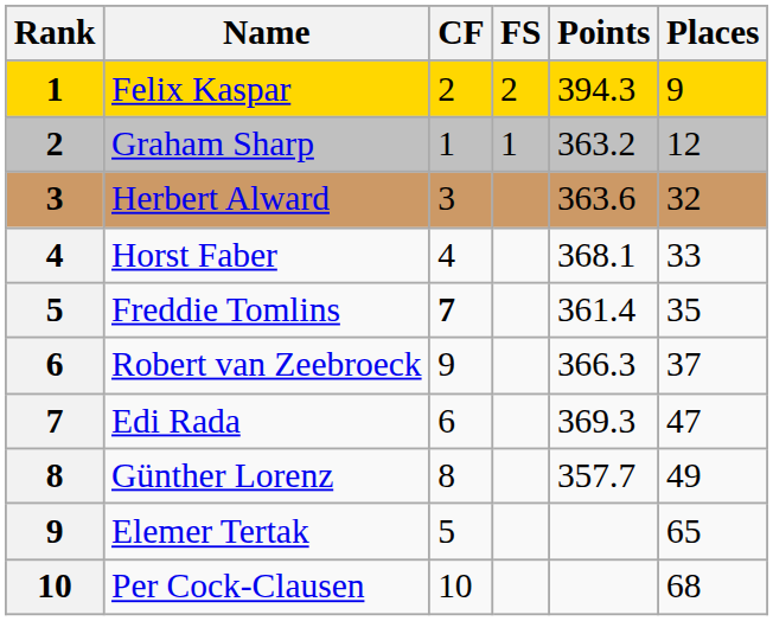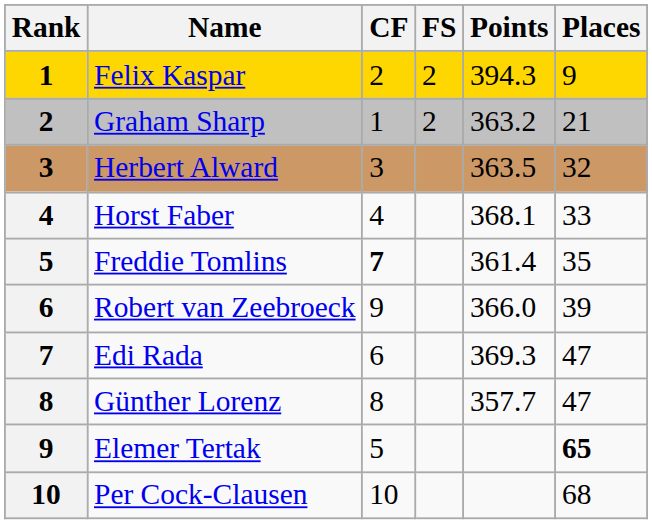Graham Sharp | FS: 1 -> 2
Graham Sharp | Places: 12 -> 21
Herbert Alward | Points: 363.6 -> 363.5
Robert van Zeebroeck | Points: 366.3 -> 366.0
Robert van Zeebroeck | Places: 37 -> 39
Günther Lorenz | Places: 49 -> 47
Elemer Tertak | Places: normal -> bold
